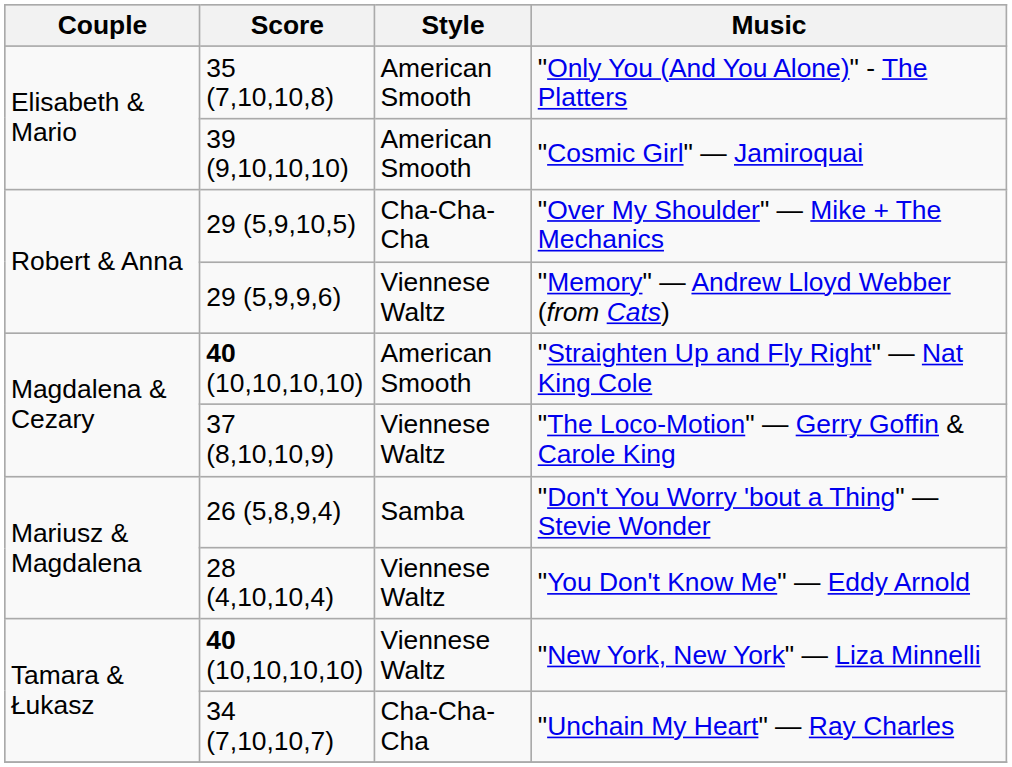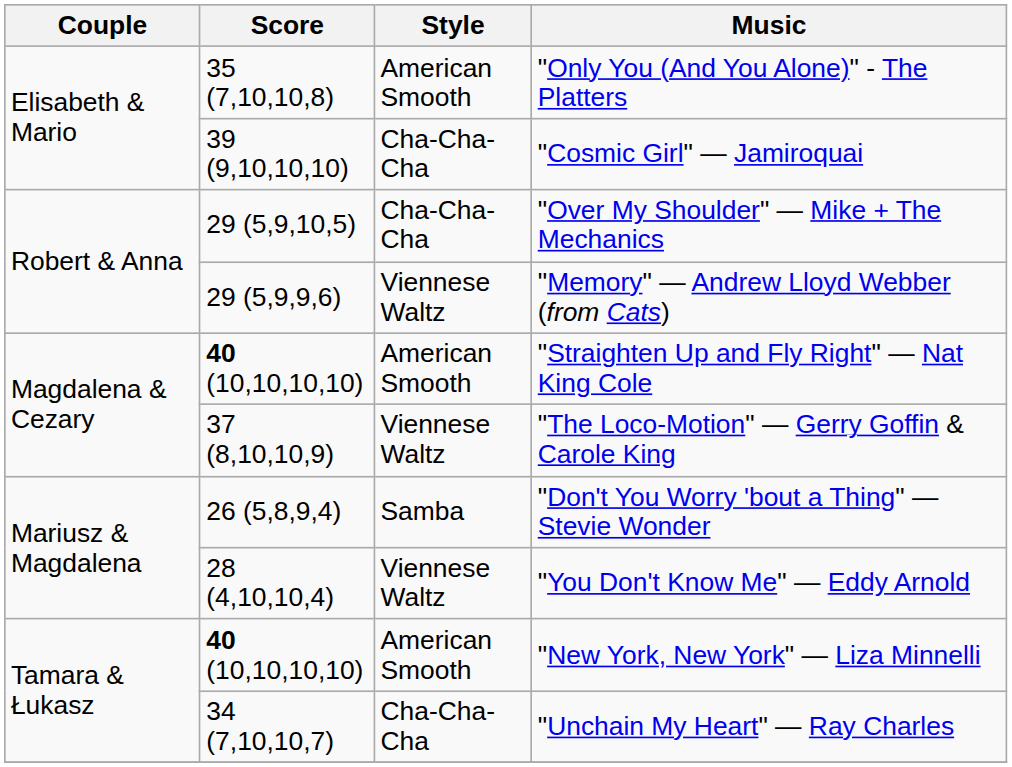"Cosmic Girl" — Jamiroquai | Style: American Smooth -> Cha-Cha-Cha
"New York, New York" — Liza Minnelli | Style: Viennese Waltz -> American Smooth
